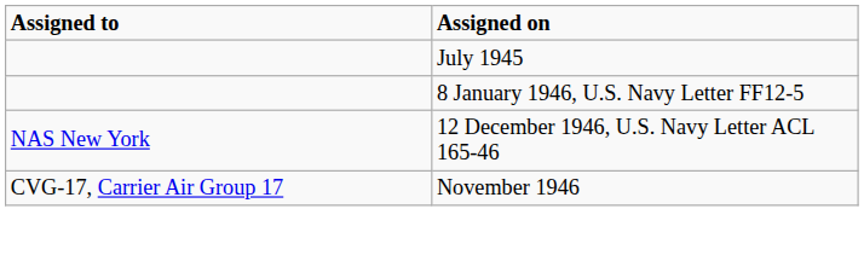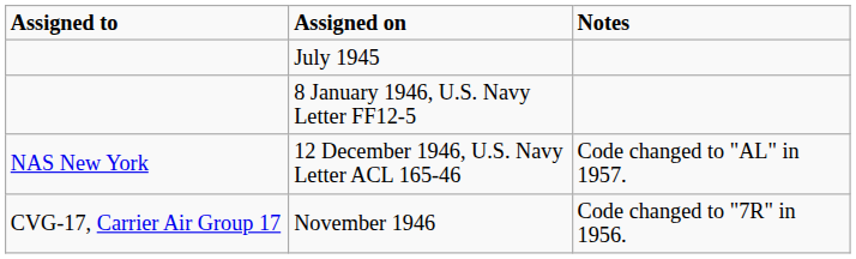+ column: Notes | Code changed to "AL" in 1957. | Code changed to "7R" in 1956.
